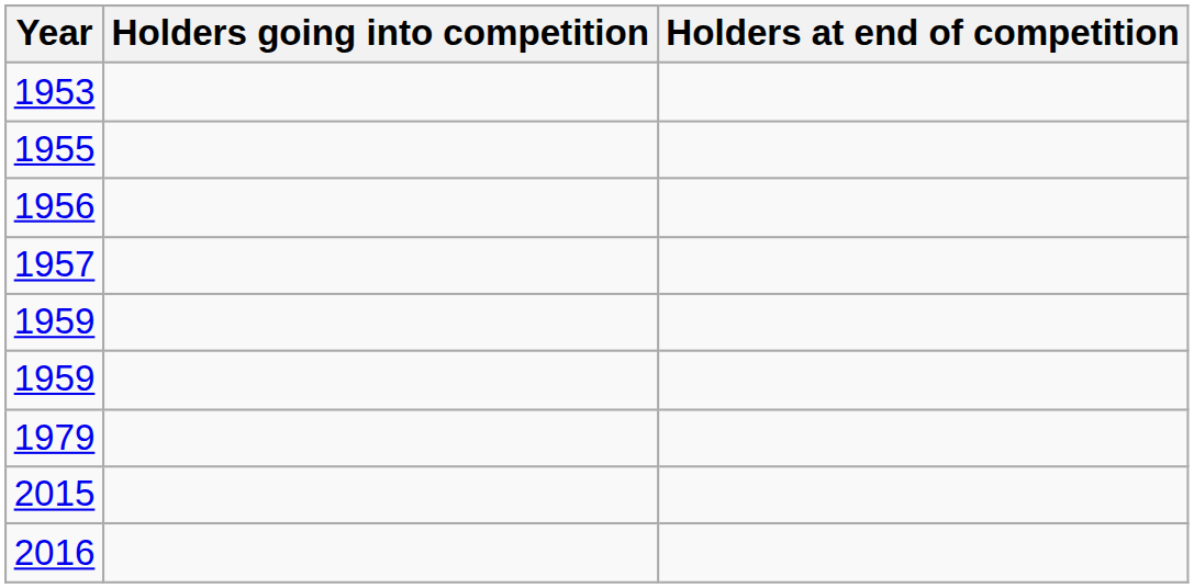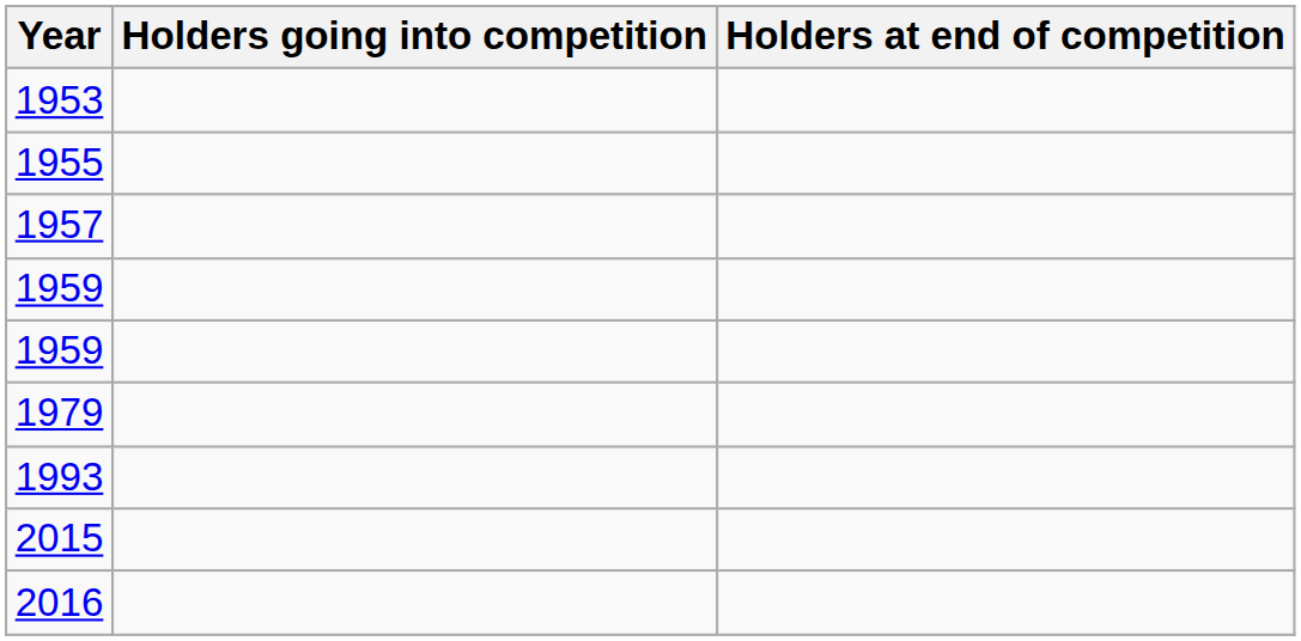- row: 1956
+ row: 1993
